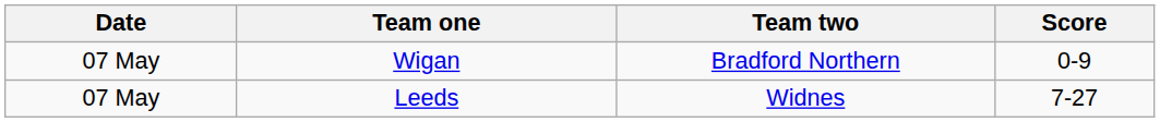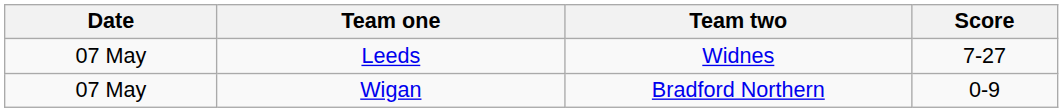rows swapped: Leeds <-> Wigan
